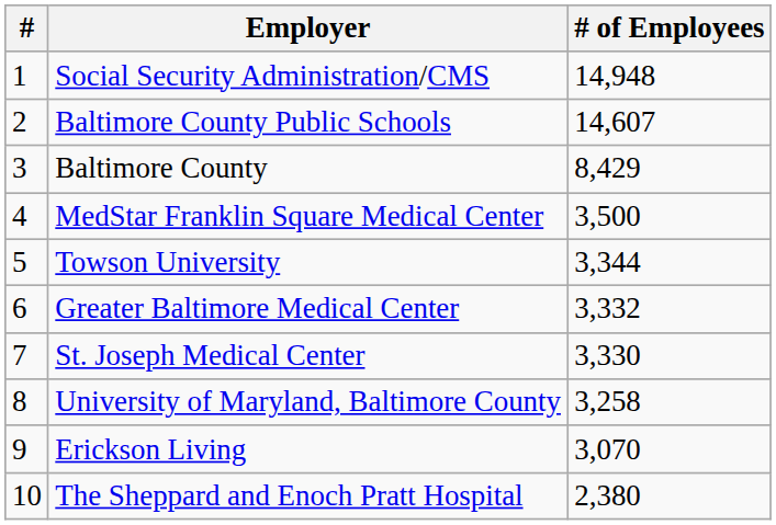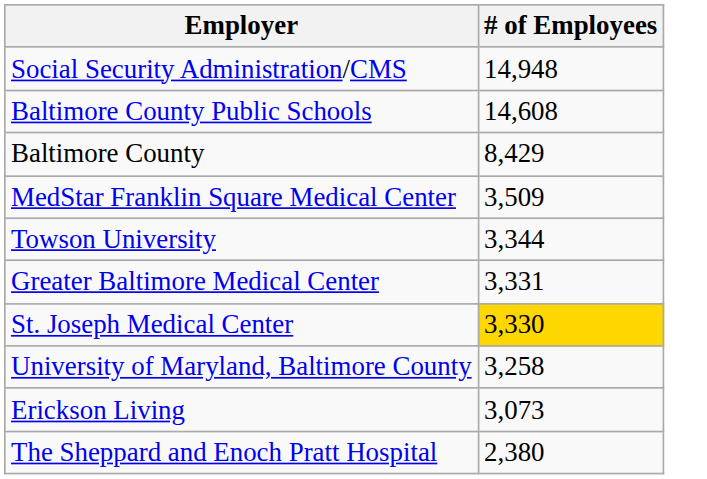- column: # | 1 | 2 | 3 | 4 | 5 | 6 | 7 | 8 | 9 | 10
Baltimore County Public Schools | # of Employees: 14,607 -> 14,608
MedStar Franklin Square Medical Center | # of Employees: 3,500 -> 3,509
Greater Baltimore Medical Center | # of Employees: 3,332 -> 3,331
St. Joseph Medical Center | # of Employees: no background -> gold background
Erickson Living | # of Employees: 3,070 -> 3,073
